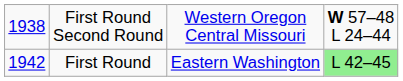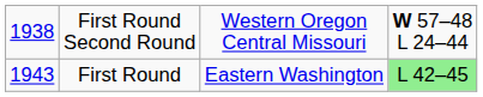First Round | column 1: 1942 -> 1943
